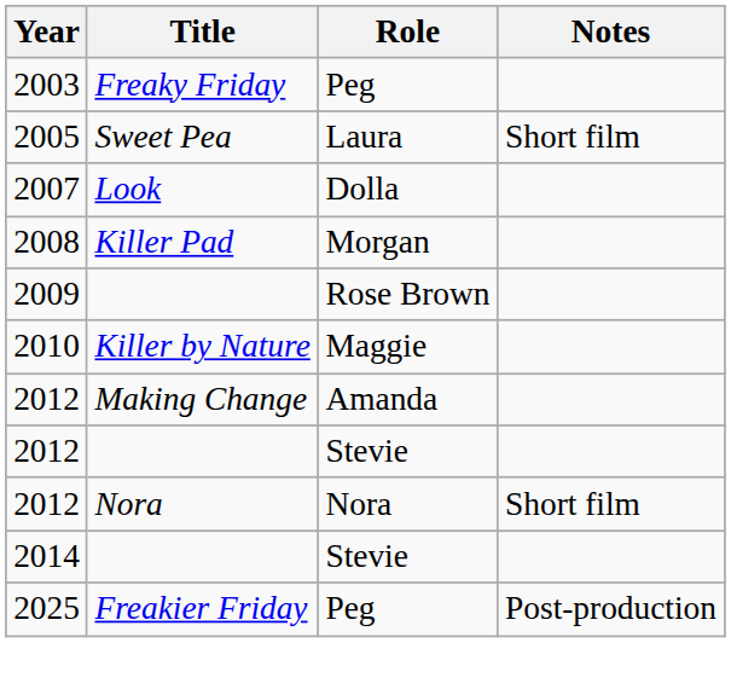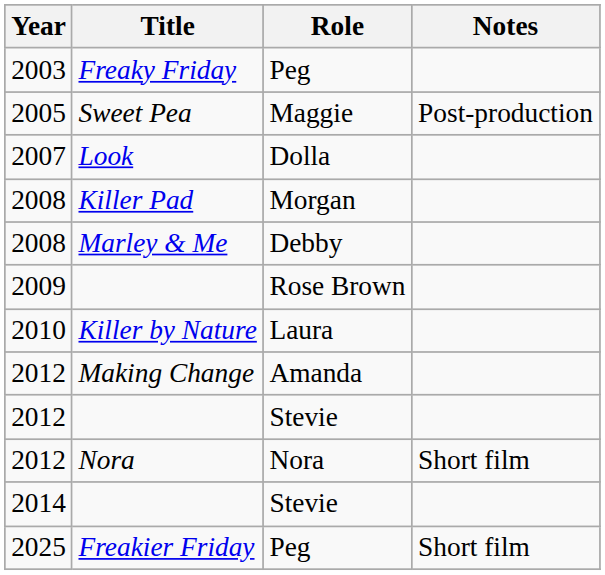Sweet Pea | Role: Laura -> Maggie
Sweet Pea | Notes: Short film -> Post-production
+ row: 2008 | Marley & Me | Debby
Killer by Nature | Role: Maggie -> Laura
Freakier Friday | Notes: Post-production -> Short film
